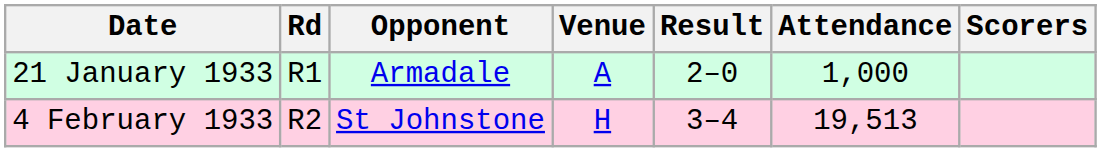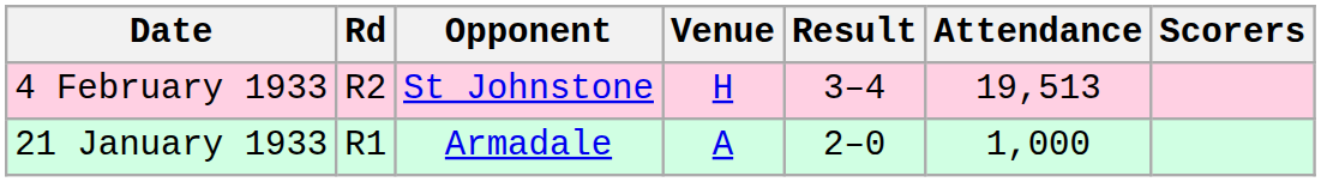rows swapped: 21 January 1933 <-> 4 February 1933
